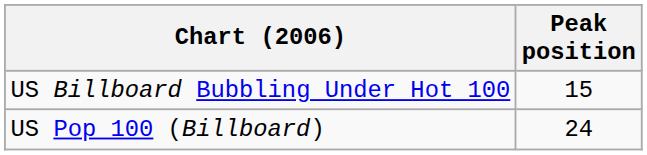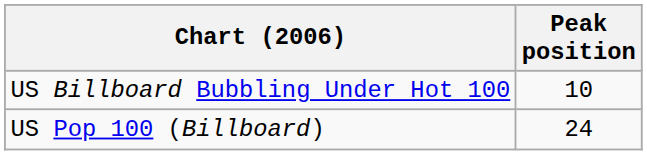US Billboard Bubbling Under Hot 100 | Peak position: 15 -> 10
